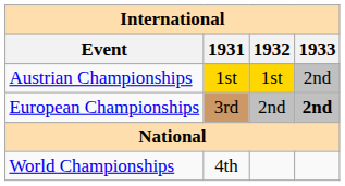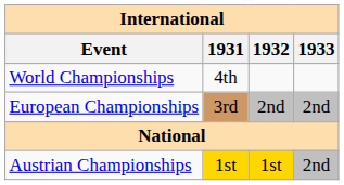rows swapped: World Championships <-> Austrian Championships
European Championships | 1933: bold -> normal
